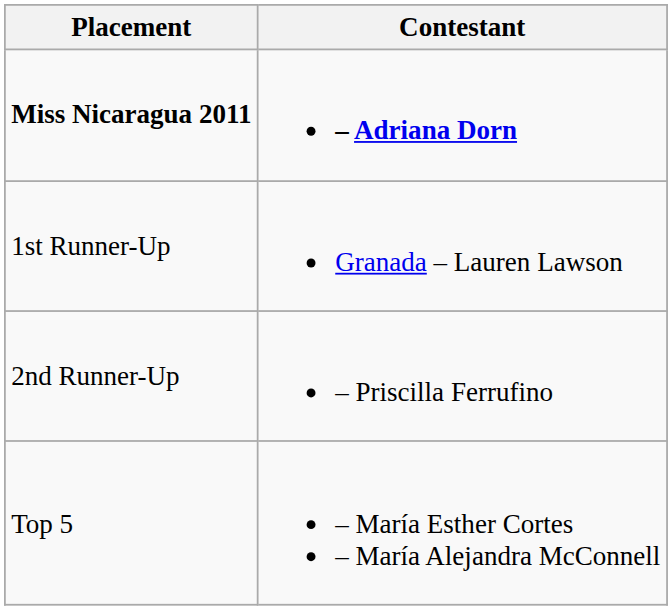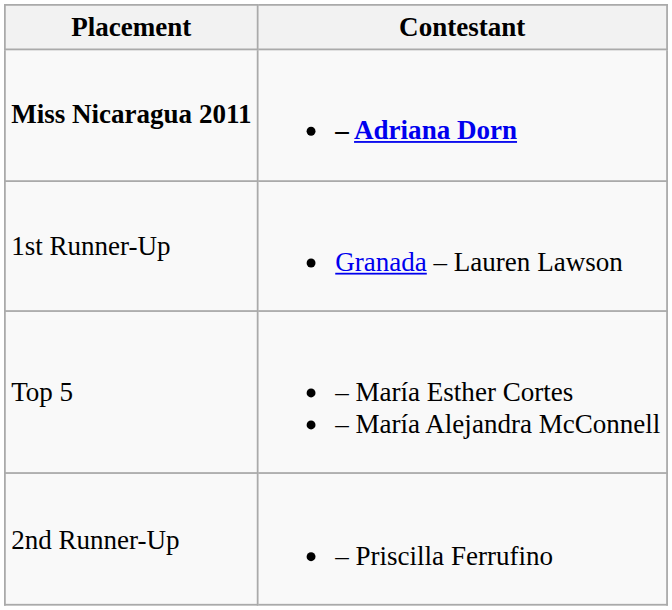rows swapped: 2nd Runner-Up <-> Top 5
